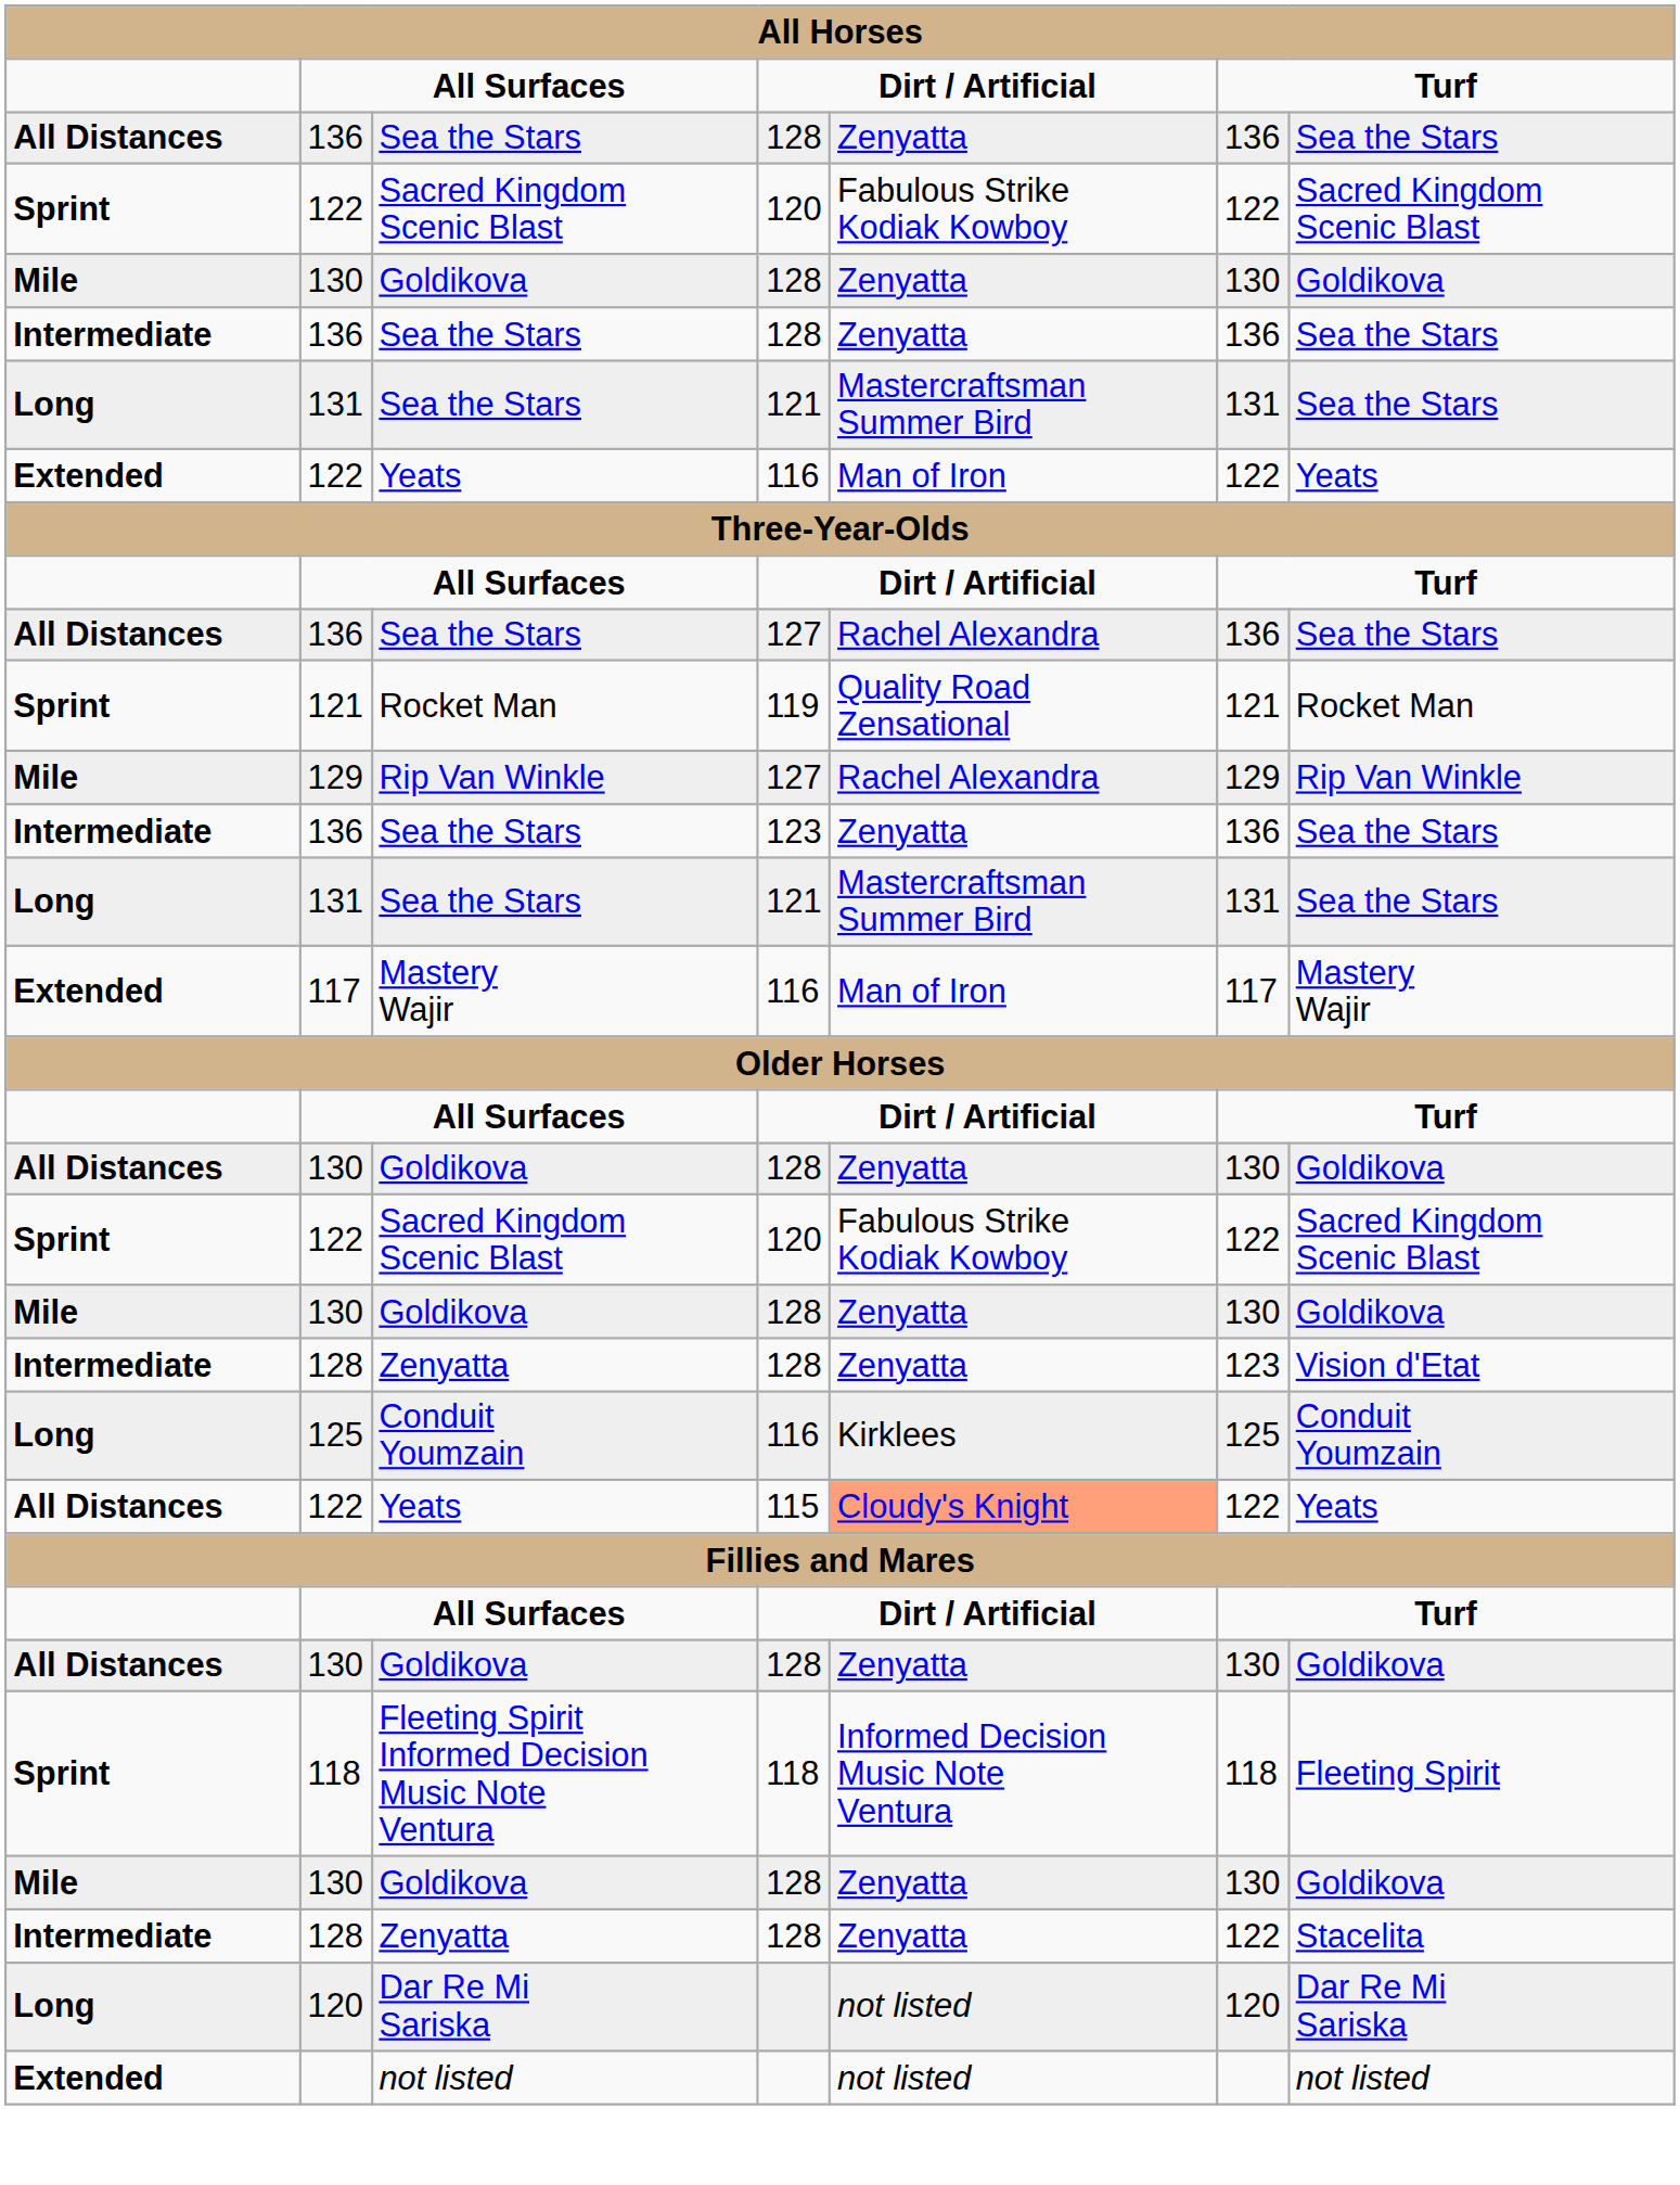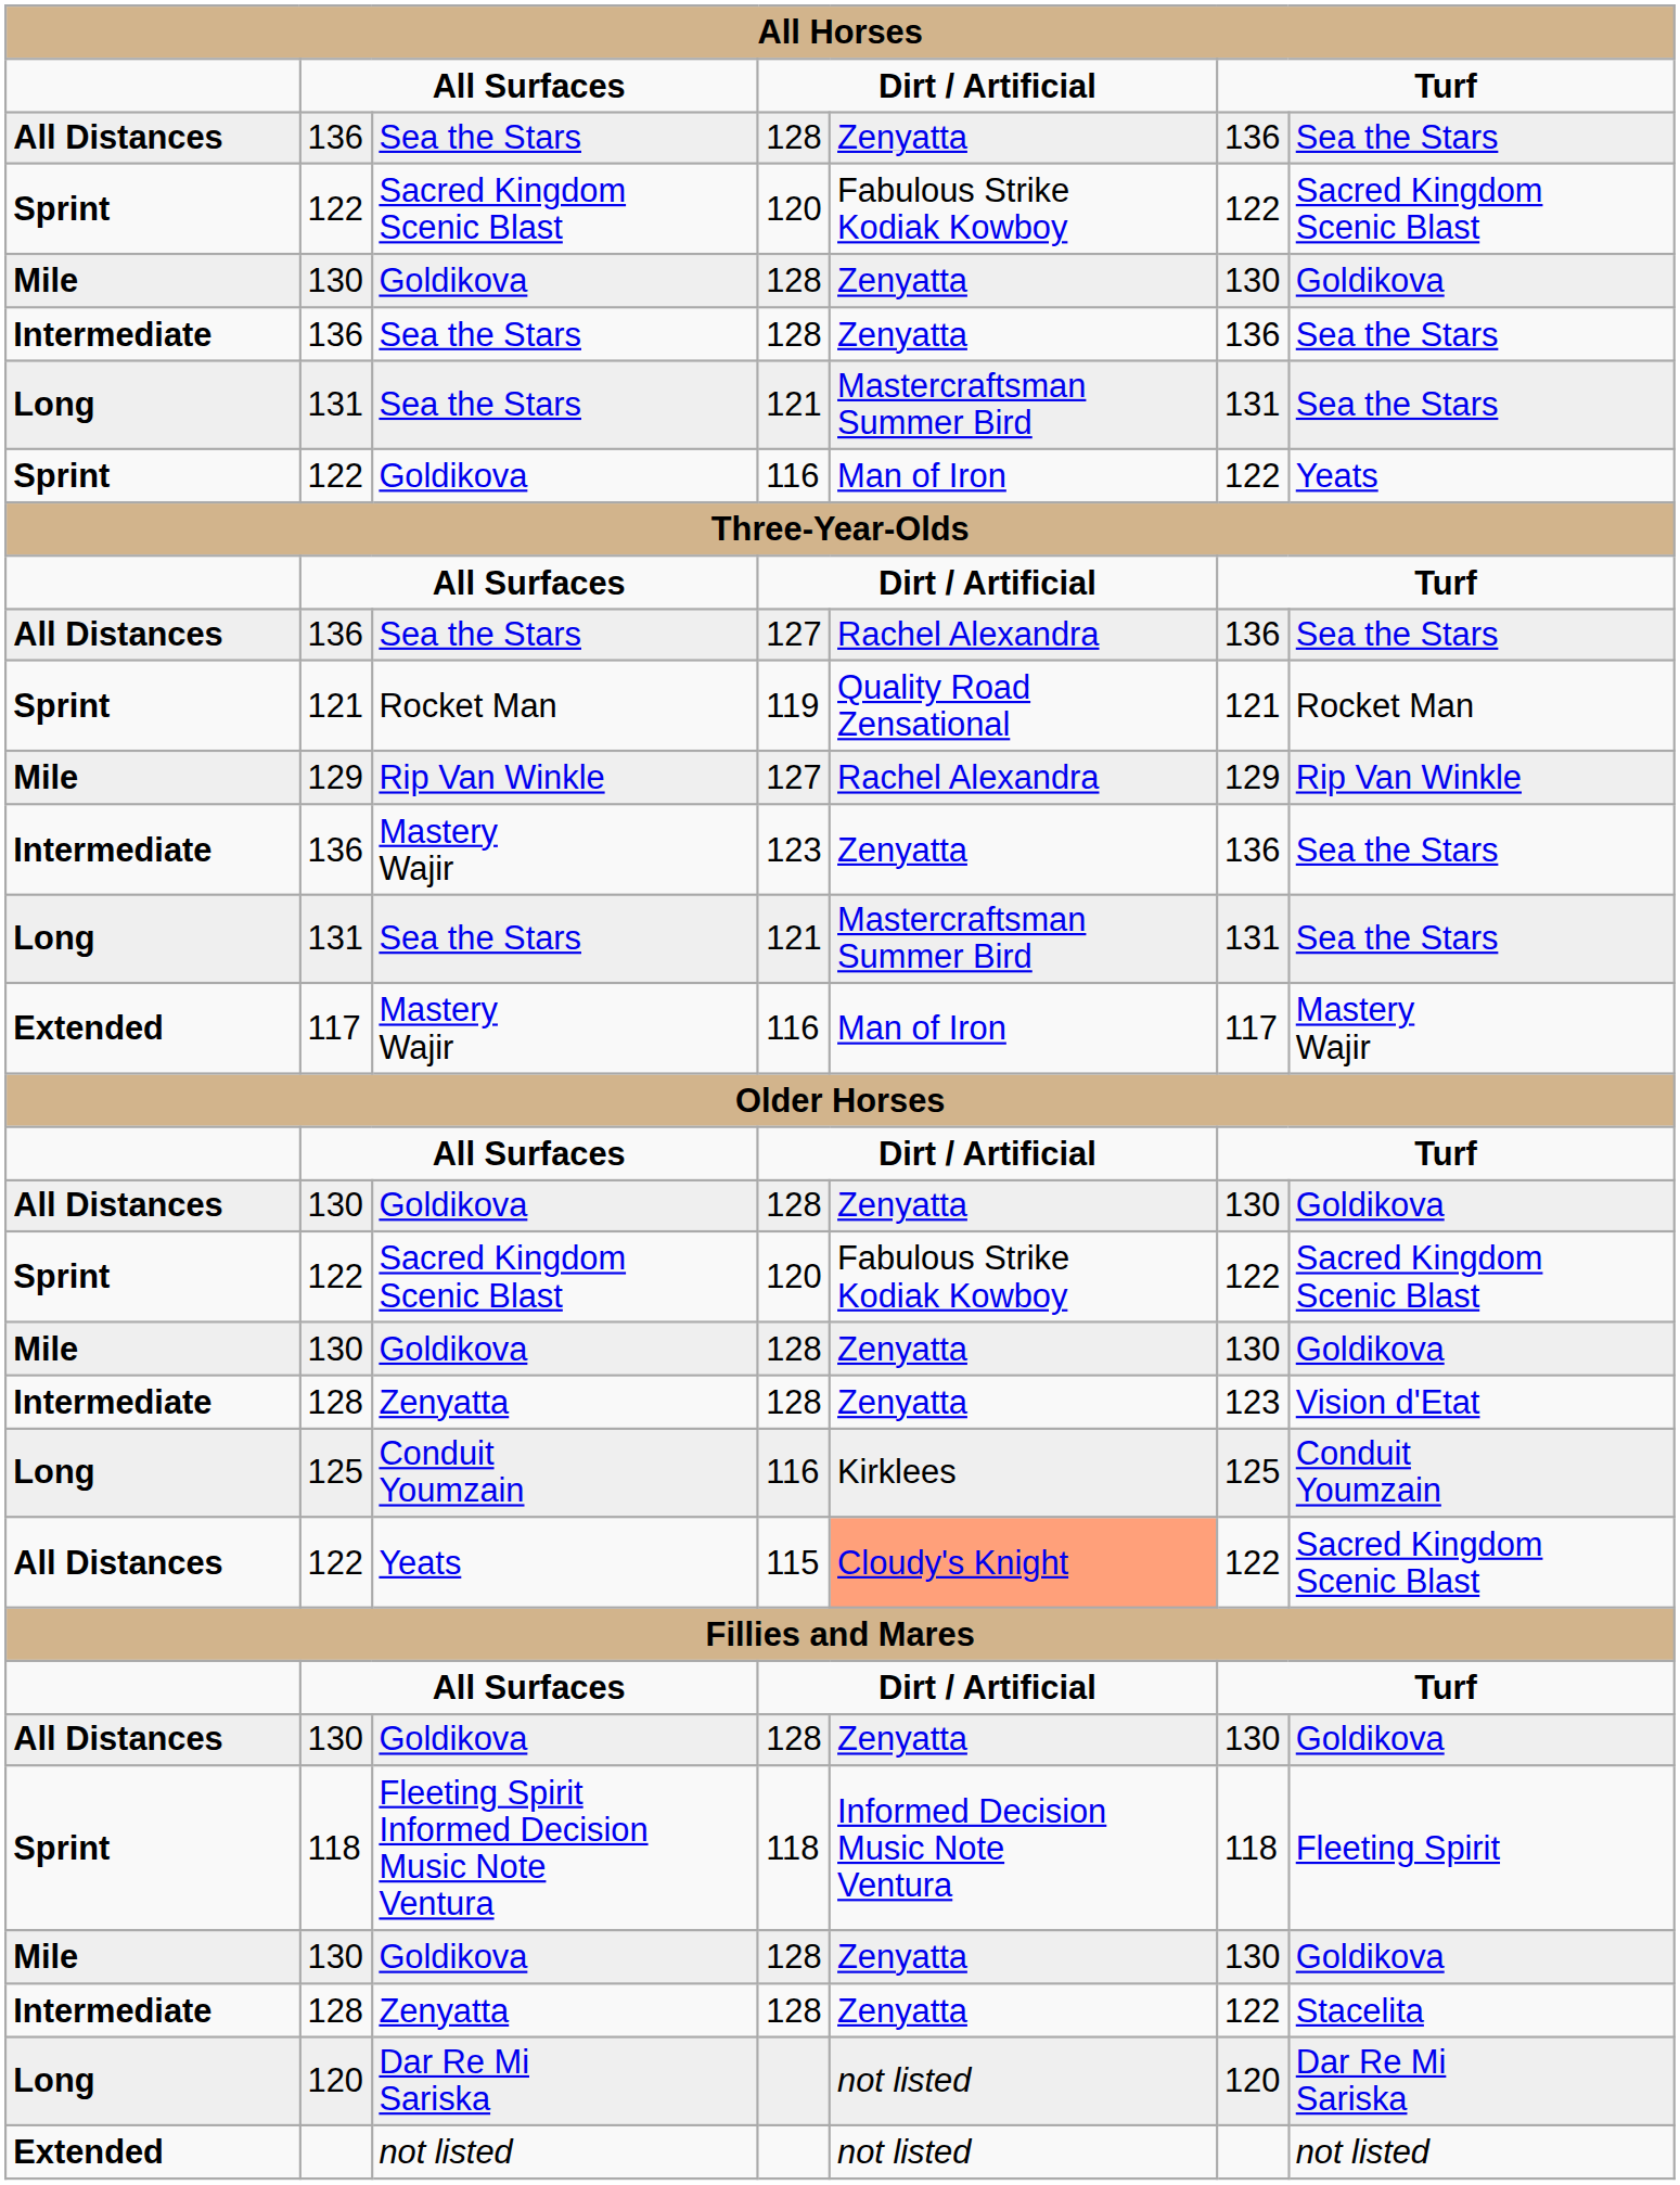122 / 116 | column 1: Extended -> Sprint
122 / 116 | column 3: Yeats -> Goldikova
136 / 123 | column 3: Sea the Stars -> Mastery Wajir
122 / 115 | column 7: Yeats -> Sacred Kingdom Scenic Blast
